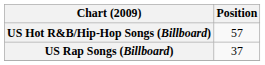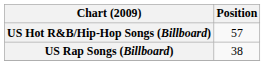US Rap Songs (Billboard) | Position: 37 -> 38
